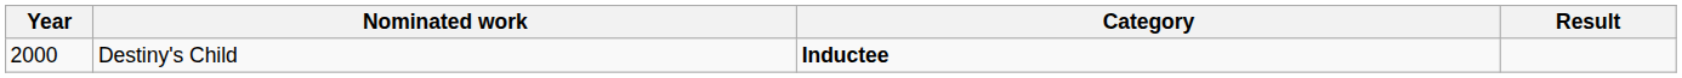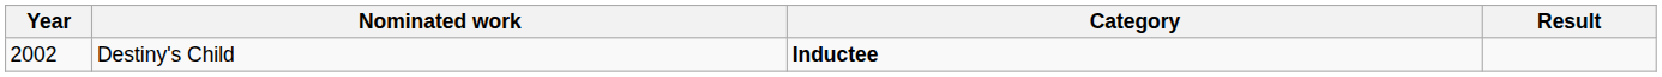Destiny's Child | Year: 2000 -> 2002
